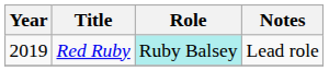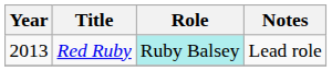Red Ruby | Year: 2019 -> 2013
